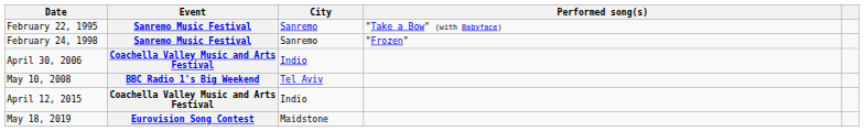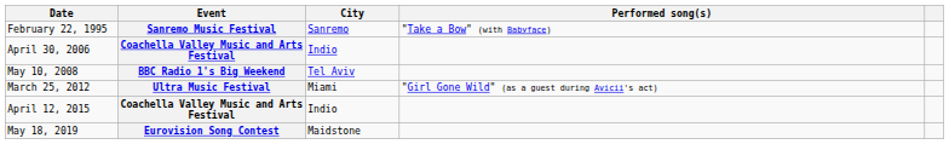- row: February 24, 1998 | Sanremo Music Festival | Sanremo | "Frozen"
+ row: March 25, 2012 | Ultra Music Festival | Miami | "Girl Gone Wild" (as a guest during Avicii's act)
